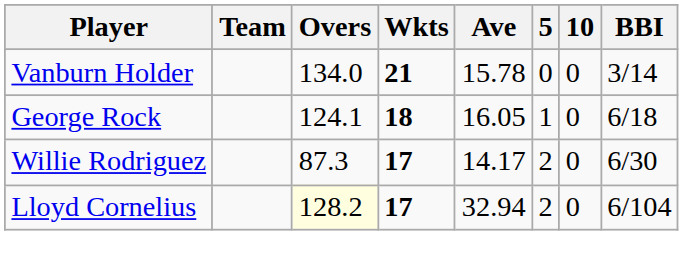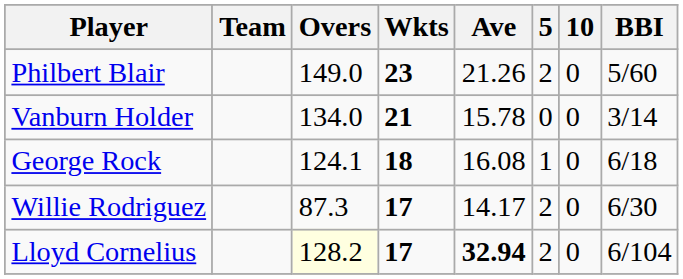+ row: Philbert Blair | 149.0 | 23 | 21.26 | 2 | 0 | 5/60
George Rock | Ave: 16.05 -> 16.08
Lloyd Cornelius | Ave: normal -> bold
